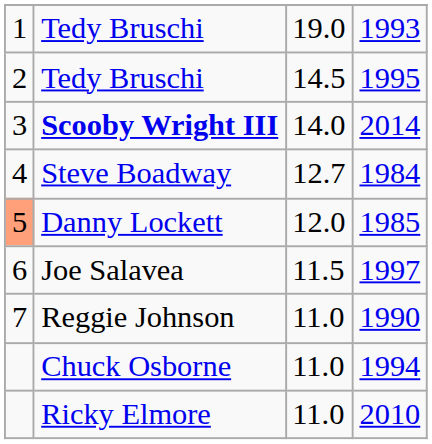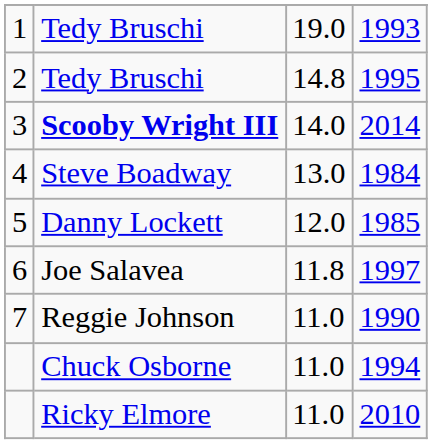1995 | column 3: 14.5 -> 14.8
1984 | column 3: 12.7 -> 13.0
1985 | column 1: lightsalmon background -> no background
1997 | column 3: 11.5 -> 11.8
